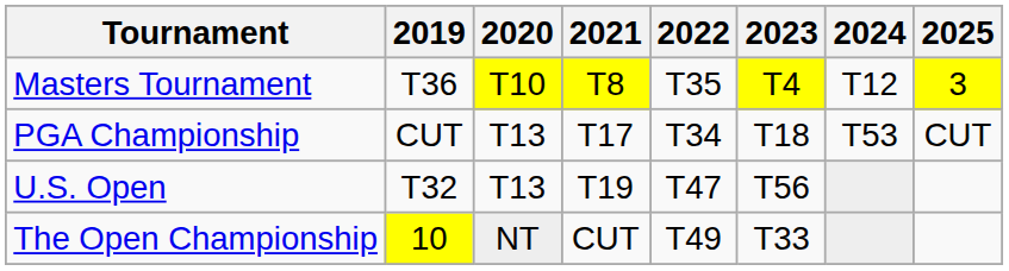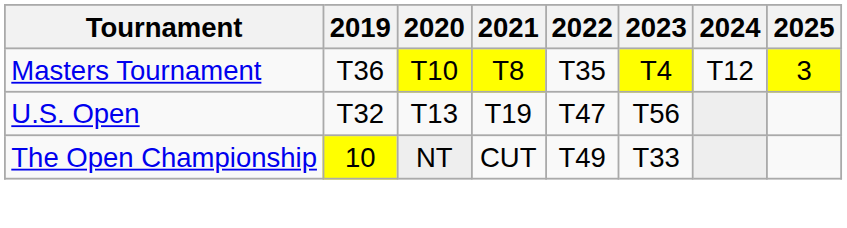- row: PGA Championship | CUT | T13 | T17 | T34 | T18 | T53 | CUT
